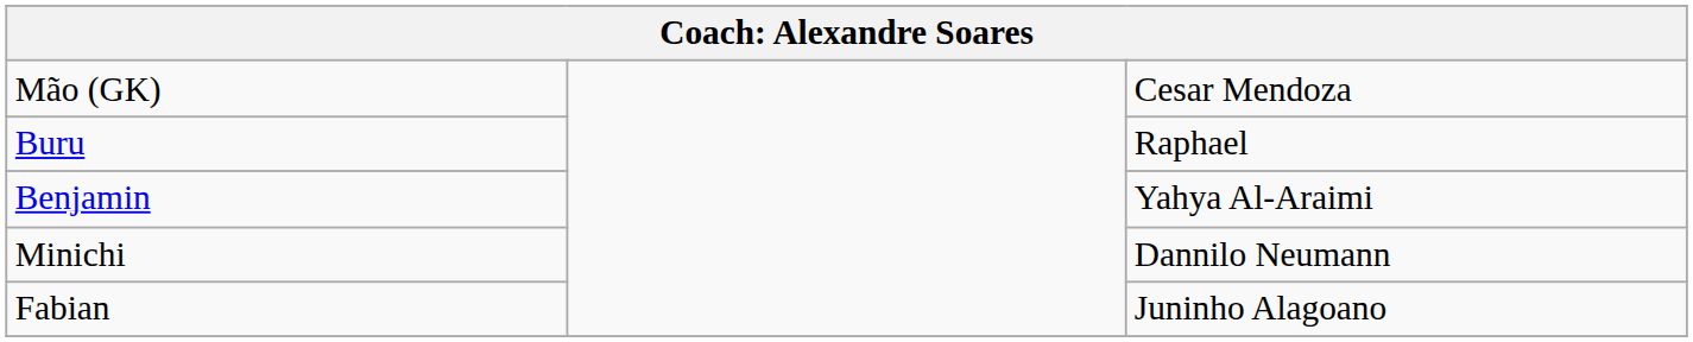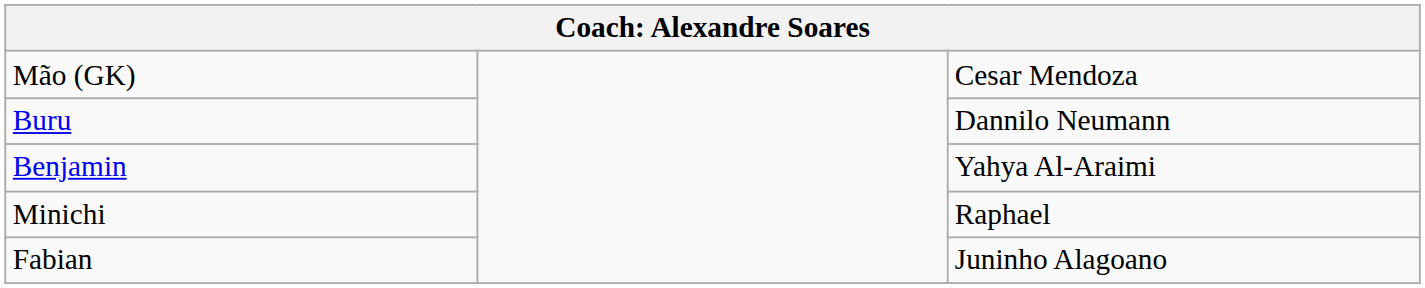Buru | column 3: Raphael -> Dannilo Neumann
Minichi | column 3: Dannilo Neumann -> Raphael
